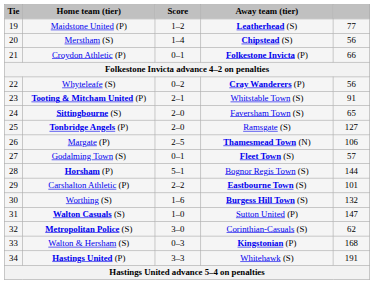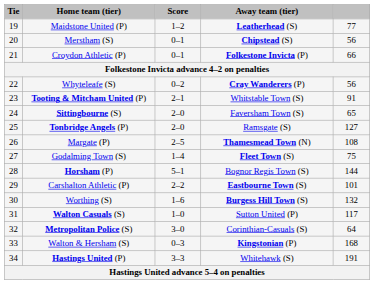Merstham (S) | Score: 1–4 -> 0–1
Margate (P) | column 5: 106 -> 108
Godalming Town (S) | Score: 0–1 -> 1–4
Godalming Town (S) | column 5: 57 -> 75
Walton Casuals (S) | column 5: 147 -> 117
Metropolitan Police (S) | column 5: 62 -> 64
